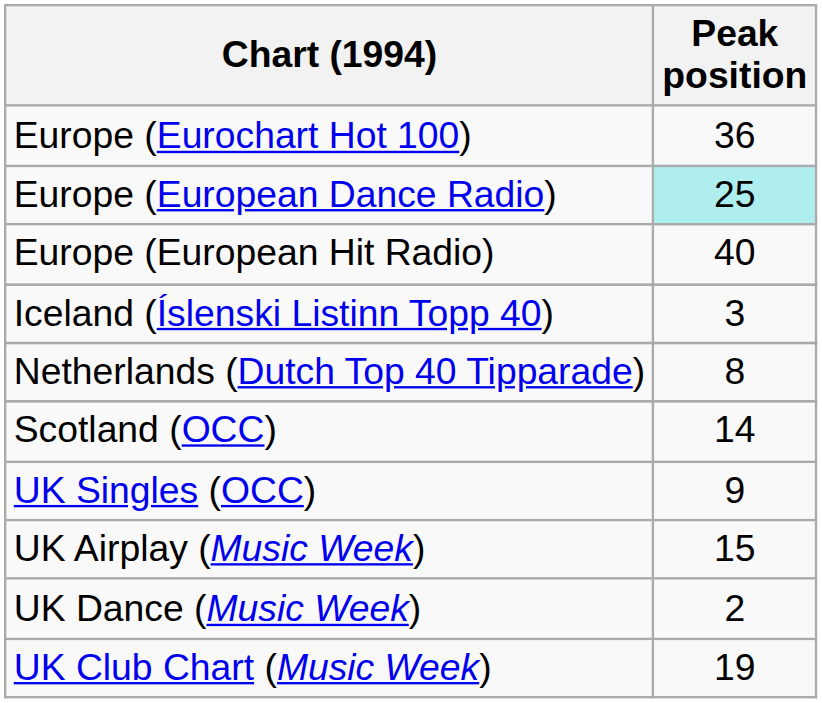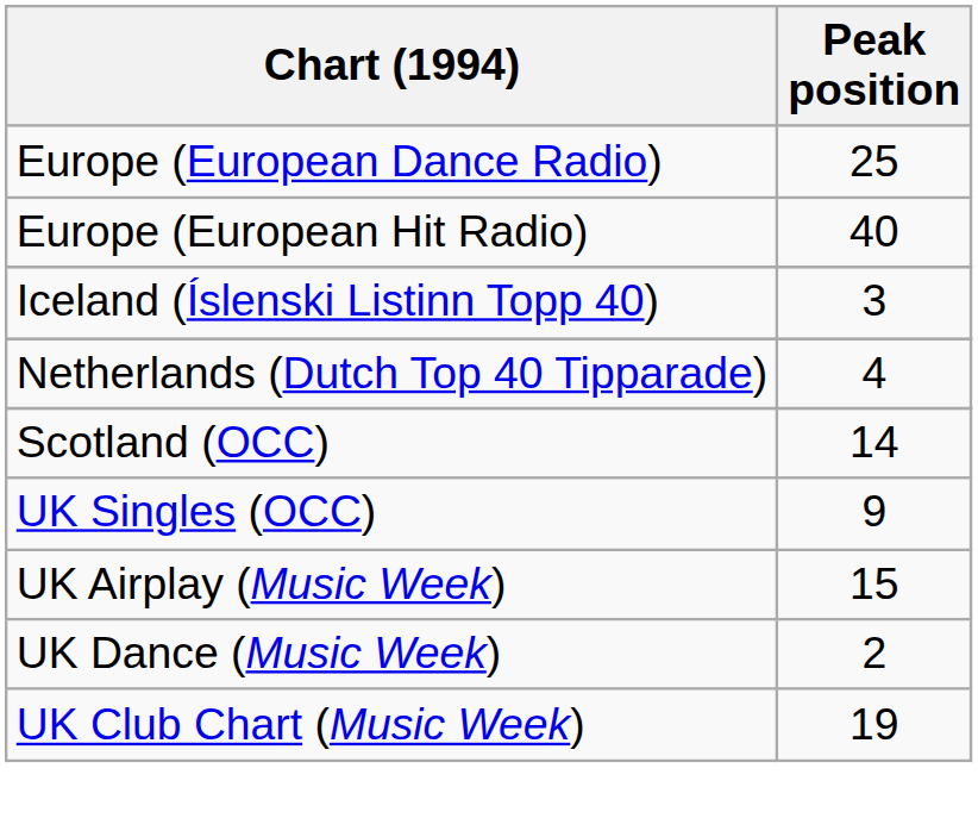- row: Europe (Eurochart Hot 100) | 36
Europe (European Dance Radio) | Peak position: paleturquoise background -> no background
Netherlands (Dutch Top 40 Tipparade) | Peak position: 8 -> 4
